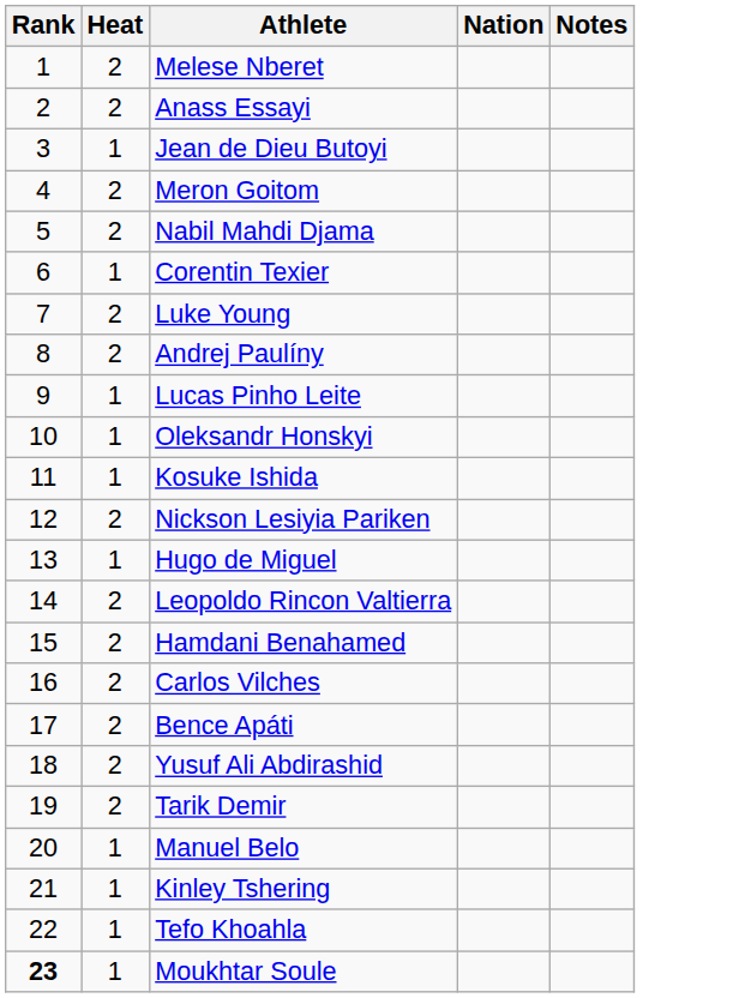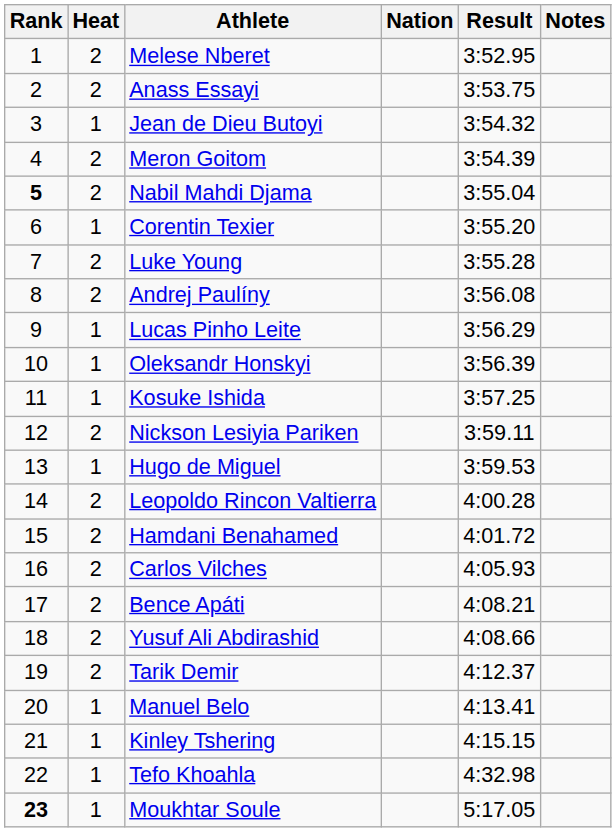+ column: Result | 3:52.95 | 3:53.75 | 3:54.32 | 3:54.39 | 3:55.04 | 3:55.20 | 3:55.28 | 3:56.08 | 3:56.29 | 3:56.39 | 3:57.25 | 3:59.11 | 3:59.53 | 4:00.28 | 4:01.72 | 4:05.93 | 4:08.21 | 4:08.66 | 4:12.37 | 4:13.41 | 4:15.15 | 4:32.98 | 5:17.05
Nabil Mahdi Djama | Rank: normal -> bold
